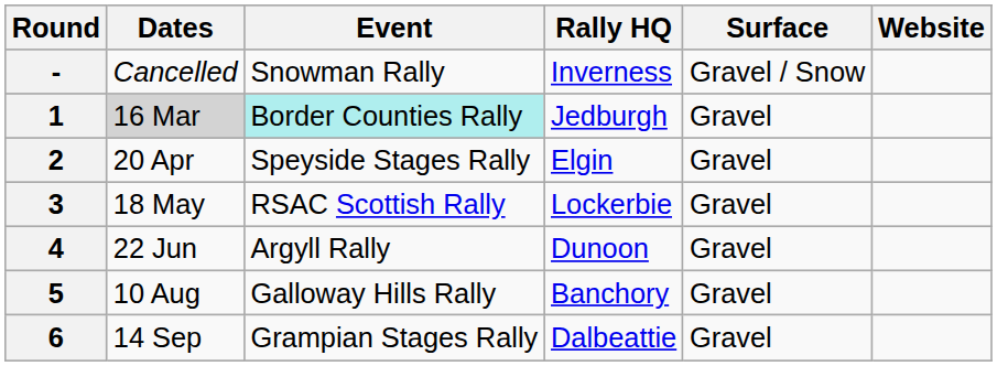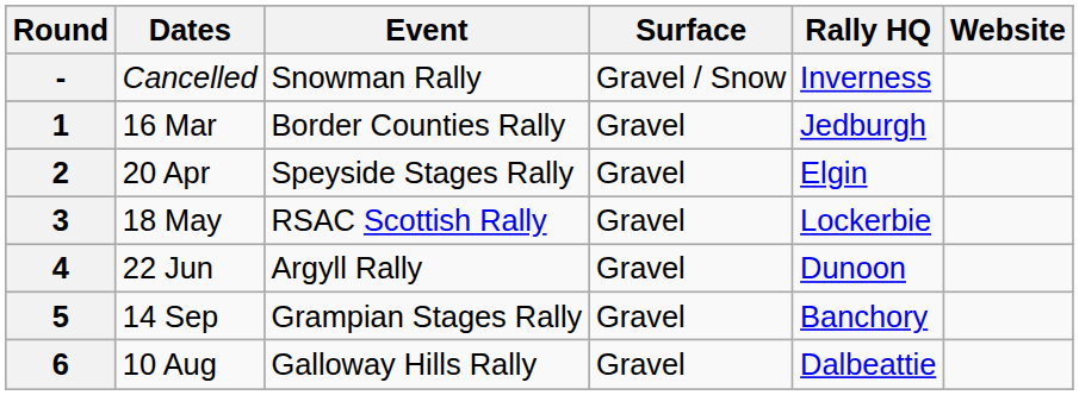columns swapped: Rally HQ <-> Surface
1 | Dates: lightgrey background -> no background
1 | Event: paleturquoise background -> no background
5 | Dates: 10 Aug -> 14 Sep
5 | Event: Galloway Hills Rally -> Grampian Stages Rally
6 | Dates: 14 Sep -> 10 Aug
6 | Event: Grampian Stages Rally -> Galloway Hills Rally
